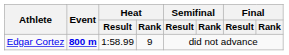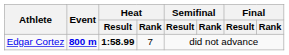Edgar Cortez | Heat / Result: normal -> bold
Edgar Cortez | Heat / Rank: 9 -> 7
